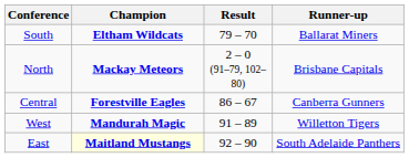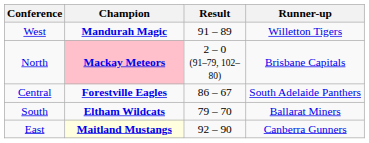rows swapped: South <-> West
North | Champion: no background -> pink background
Central | Runner-up: Canberra Gunners -> South Adelaide Panthers
East | Runner-up: South Adelaide Panthers -> Canberra Gunners
